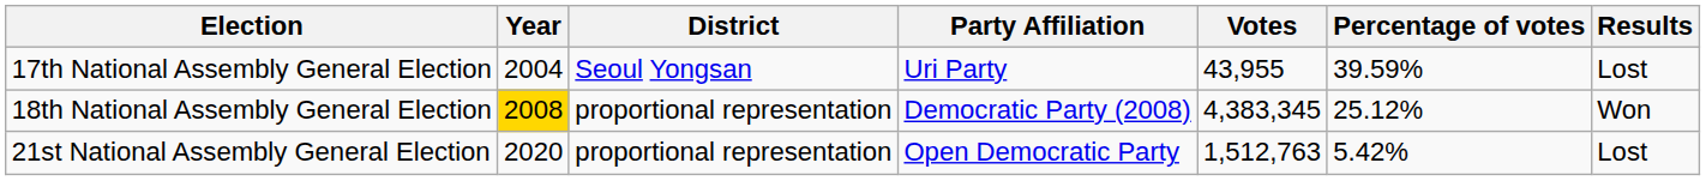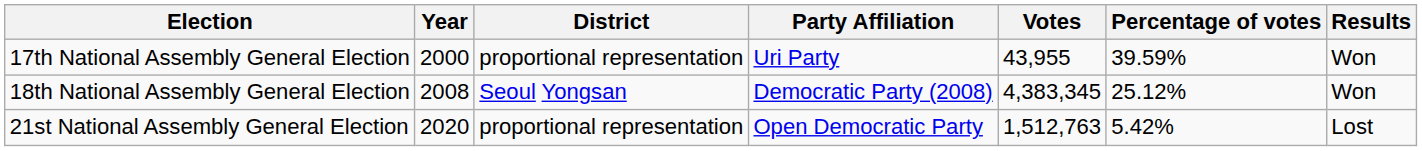17th National Assembly General Election | Year: 2004 -> 2000
17th National Assembly General Election | District: Seoul Yongsan -> proportional representation
17th National Assembly General Election | Results: Lost -> Won
18th National Assembly General Election | Year: gold background -> no background
18th National Assembly General Election | District: proportional representation -> Seoul Yongsan
